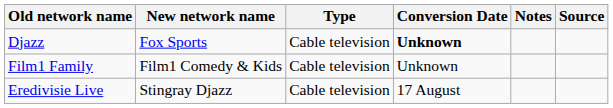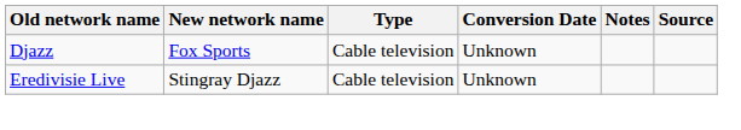Djazz | Conversion Date: bold -> normal
- row: Film1 Family | Film1 Comedy & Kids | Cable television | Unknown
Eredivisie Live | Conversion Date: 17 August -> Unknown
